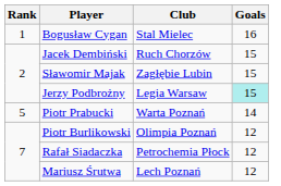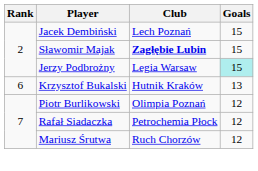- row: 1 | Bogusław Cygan | Stal Mielec | 16
Jacek Dembiński | Club: Ruch Chorzów -> Lech Poznań
Sławomir Majak | Club: normal -> bold
- row: 5 | Piotr Prabucki | Warta Poznań | 14
+ row: 6 | Krzysztof Bukalski | Hutnik Kraków | 13
Mariusz Śrutwa | Club: Lech Poznań -> Ruch Chorzów
